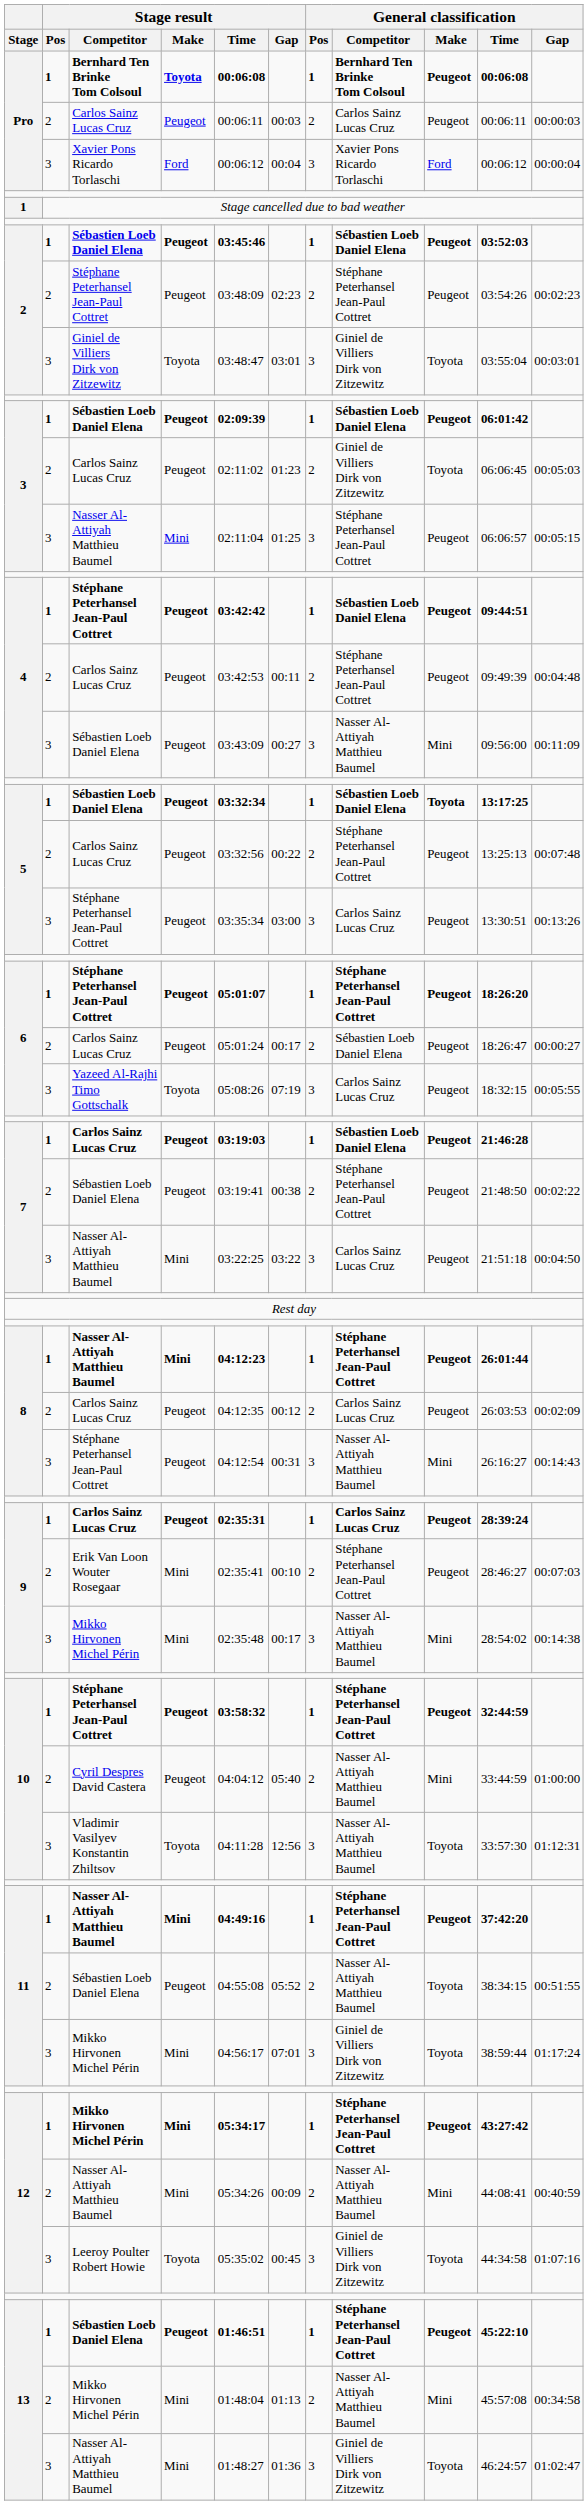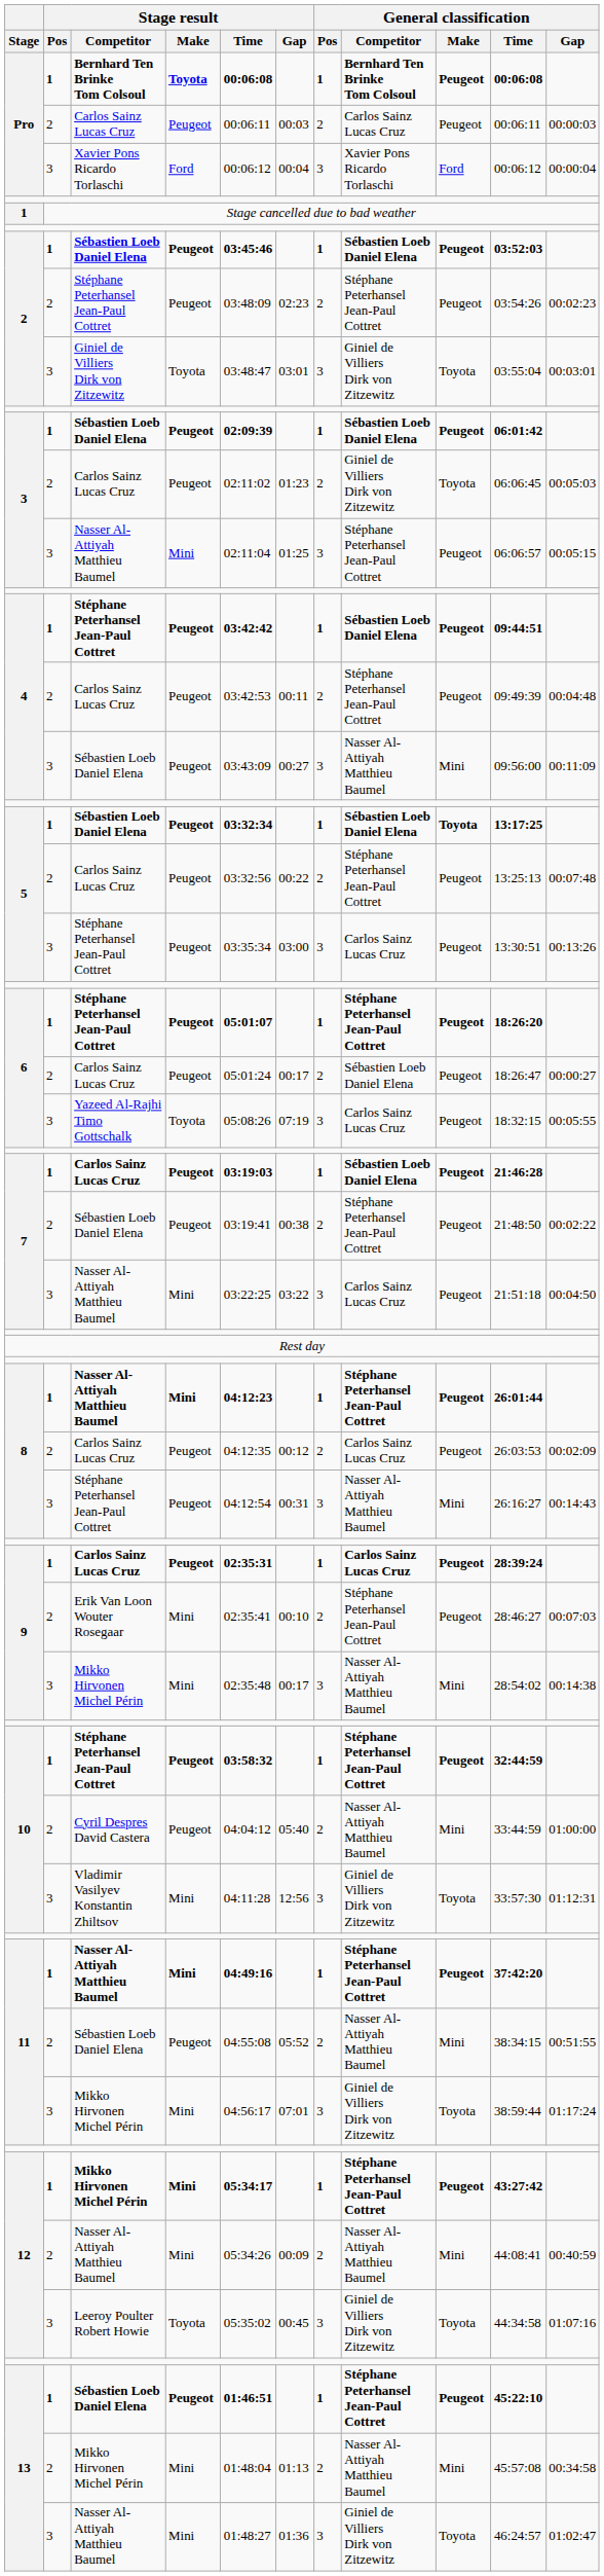10 / Vladimir Vasilyev Konstantin Zhiltsov | Stage result / Make: Toyota -> Mini
10 / Vladimir Vasilyev Konstantin Zhiltsov | General classification / Competitor: Nasser Al-Attiyah Matthieu Baumel -> Giniel de Villiers Dirk von Zitzewitz
11 / Sébastien Loeb Daniel Elena | General classification / Make: Toyota -> Mini
